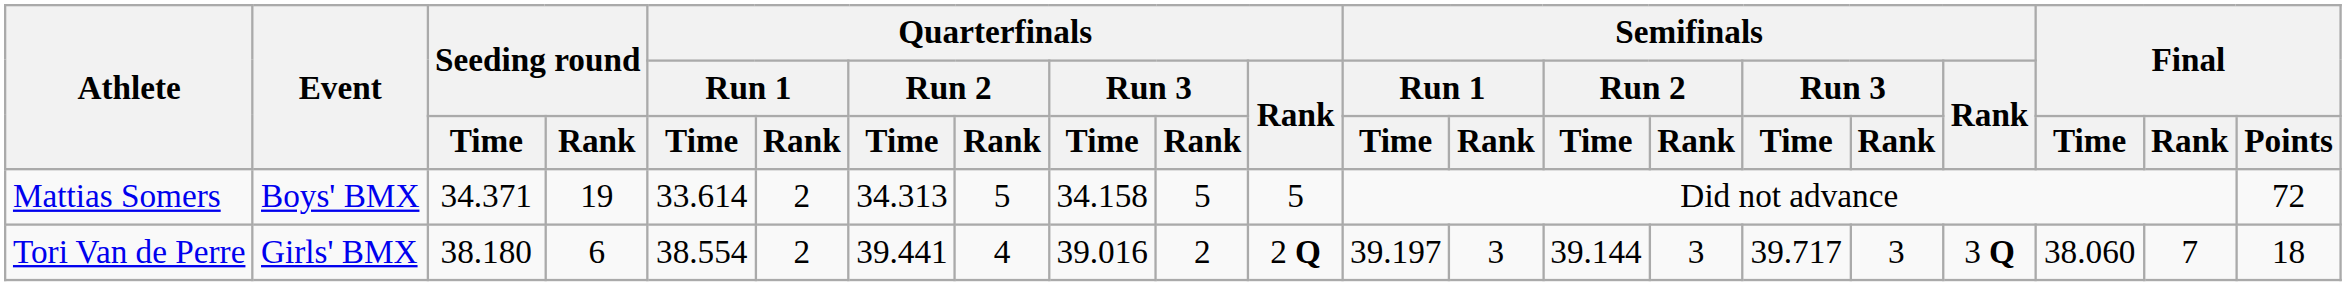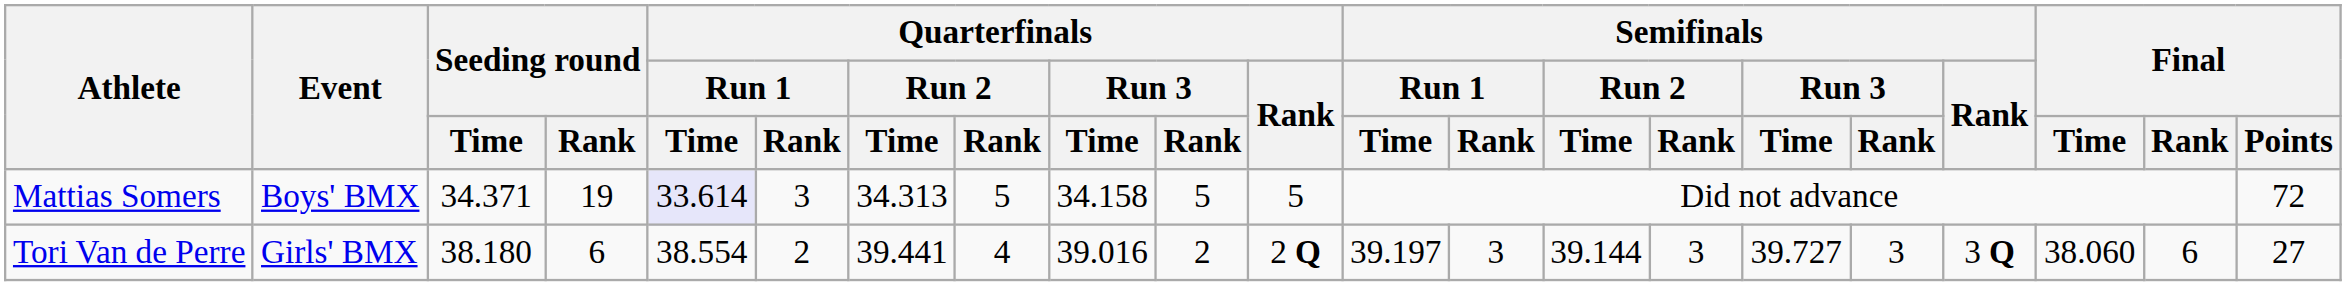Mattias Somers | Quarterfinals / Run 1 / Time: no background -> lavender background
Mattias Somers | Quarterfinals / Run 1 / Rank: 2 -> 3
Tori Van de Perre | Semifinals / Run 3 / Time: 39.717 -> 39.727
Tori Van de Perre | Final / Rank: 7 -> 6
Tori Van de Perre | Final / Points: 18 -> 27
